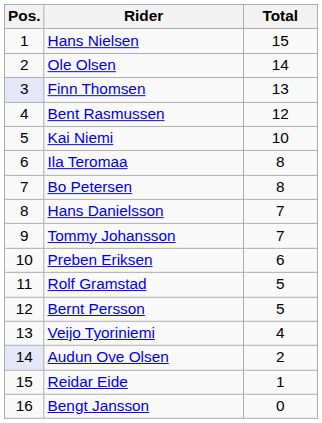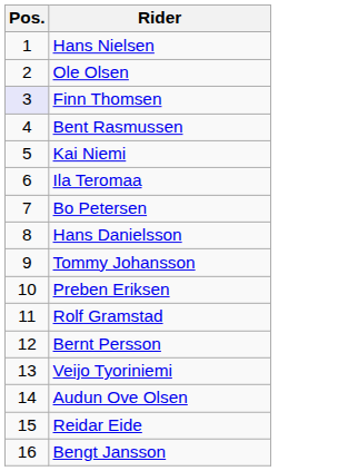- column: Total | 15 | 14 | 13 | 12 | 10 | 8 | 8 | 7 | 7 | 6 | 5 | 5 | 4 | 2 | 1 | 0
Audun Ove Olsen | Pos.: lavender background -> no background
